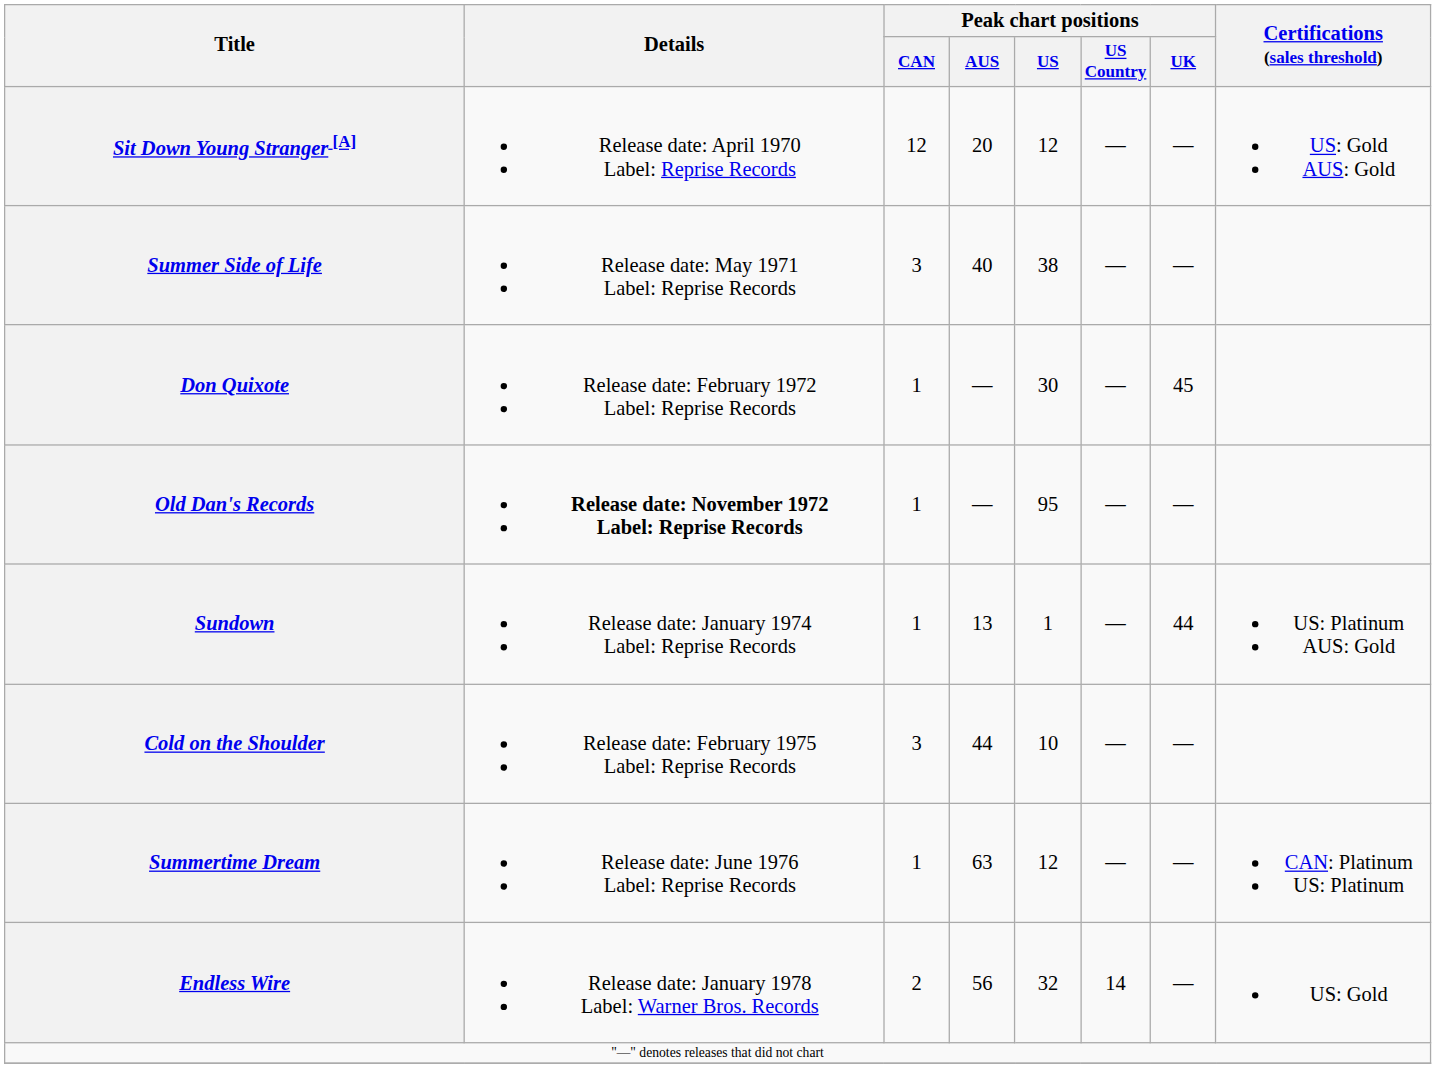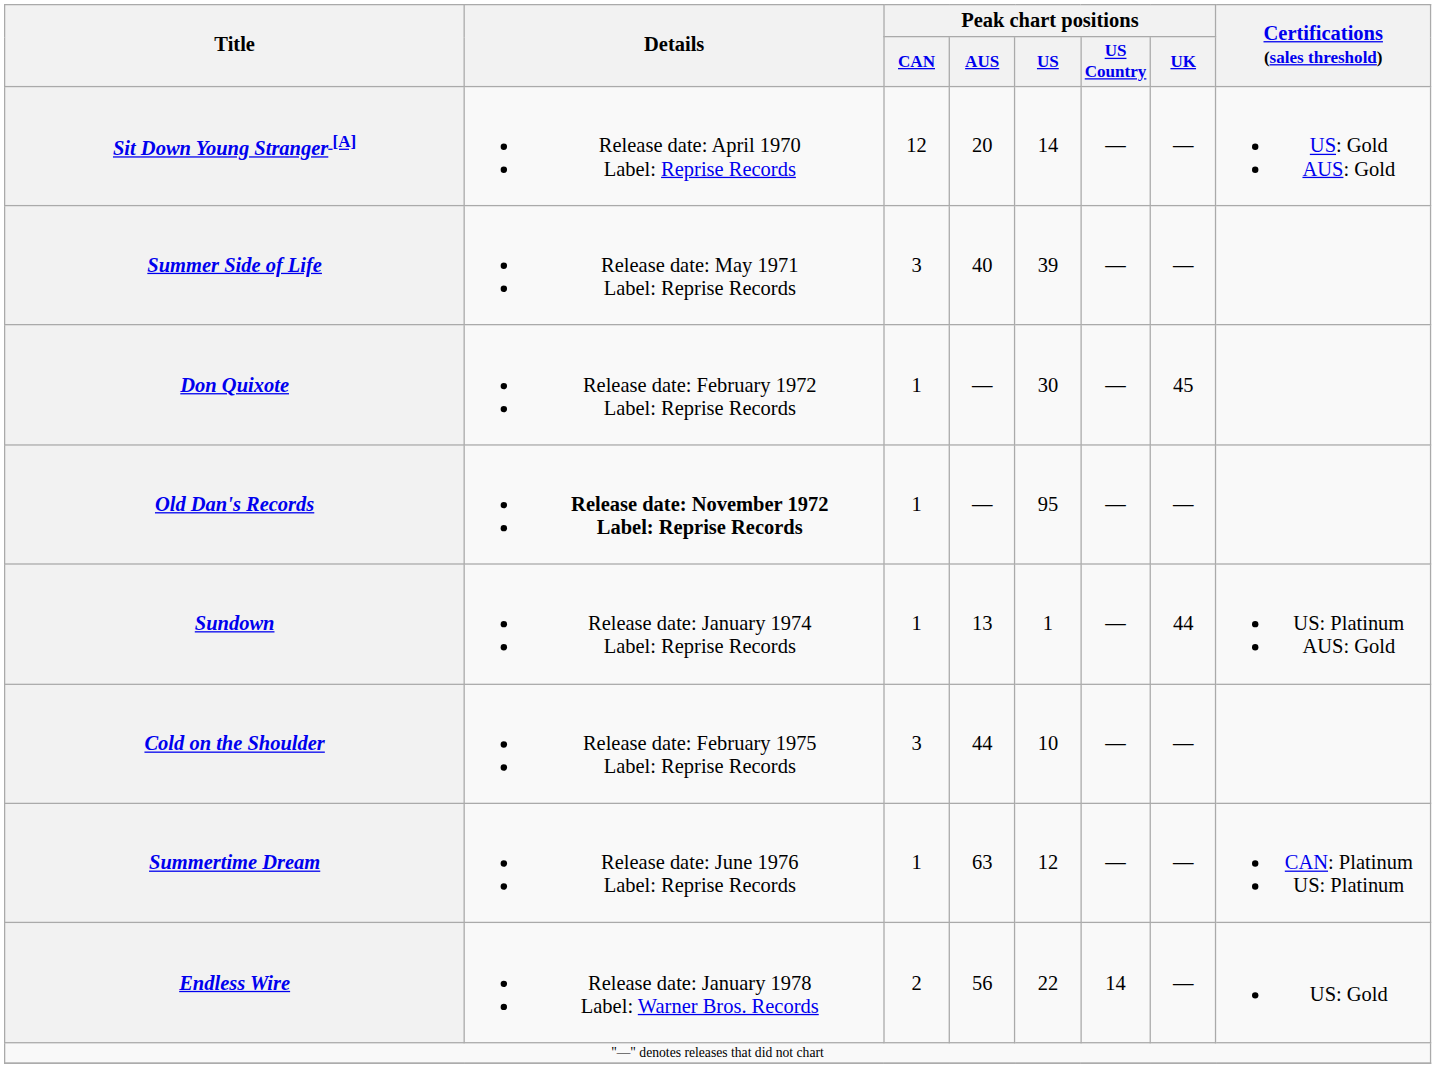Sit Down Young Stranger [A] | Peak chart positions / US: 12 -> 14
Summer Side of Life | Peak chart positions / US: 38 -> 39
Endless Wire | Peak chart positions / US: 32 -> 22
